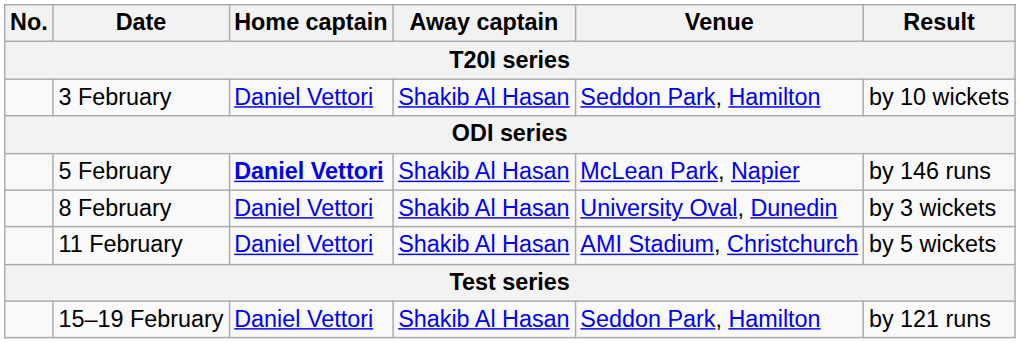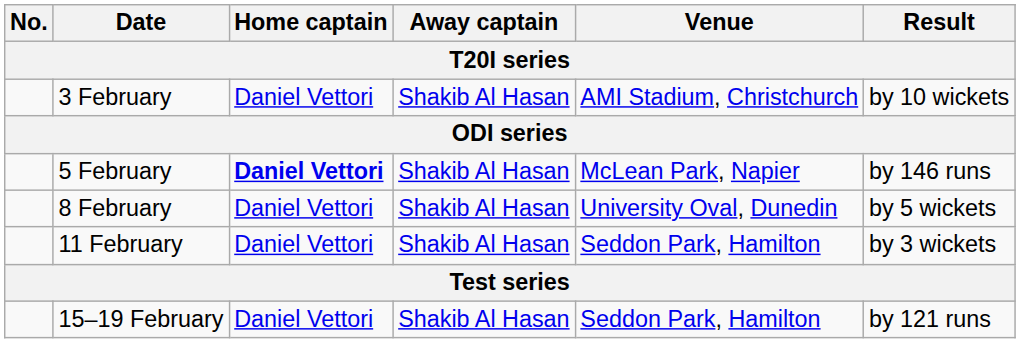3 February | Venue: Seddon Park, Hamilton -> AMI Stadium, Christchurch
8 February | Result: by 3 wickets -> by 5 wickets
11 February | Venue: AMI Stadium, Christchurch -> Seddon Park, Hamilton
11 February | Result: by 5 wickets -> by 3 wickets
